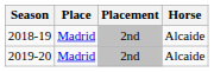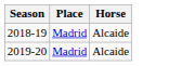- column: Placement | 2nd | 2nd
